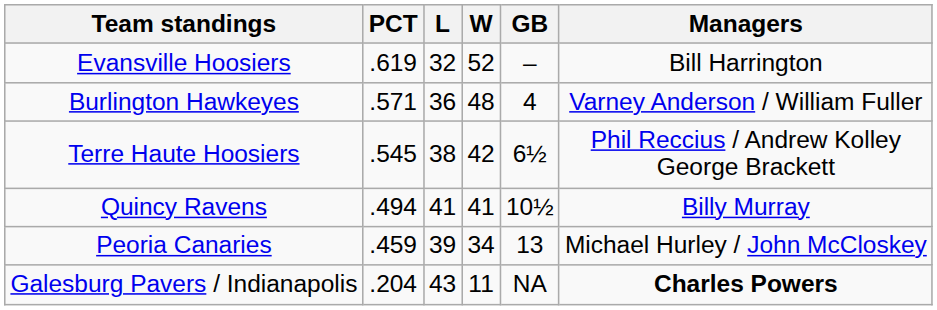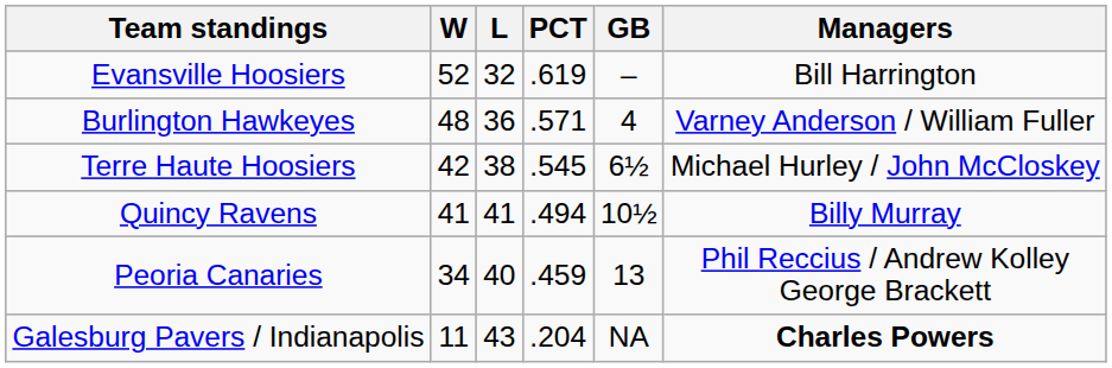columns swapped: W <-> PCT
Terre Haute Hoosiers | Managers: Phil Reccius / Andrew Kolley George Brackett -> Michael Hurley / John McCloskey
Peoria Canaries | L: 39 -> 40
Peoria Canaries | Managers: Michael Hurley / John McCloskey -> Phil Reccius / Andrew Kolley George Brackett
